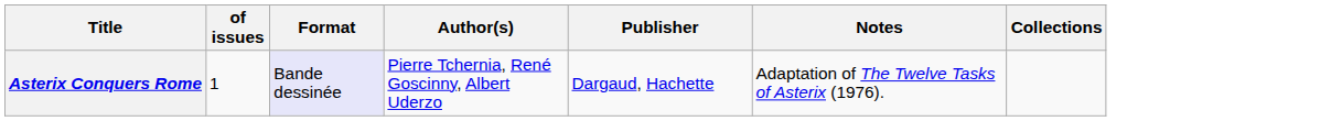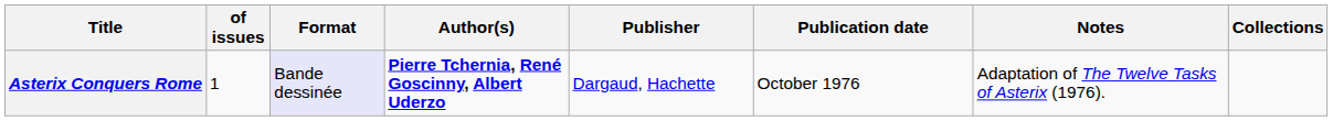+ column: Publication date | October 1976
Asterix Conquers Rome | Author(s): normal -> bold
